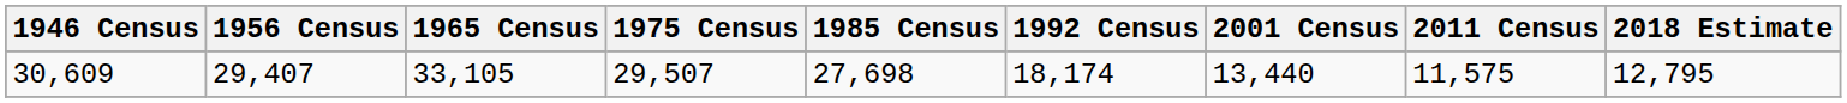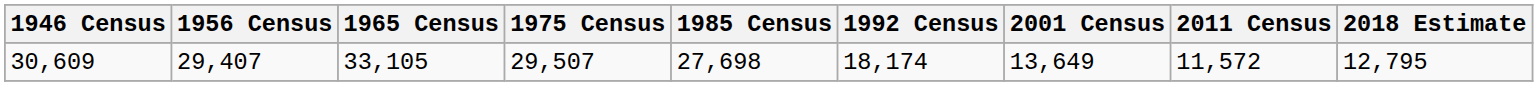30,609 | 2001 Census: 13,440 -> 13,649
30,609 | 2011 Census: 11,575 -> 11,572
